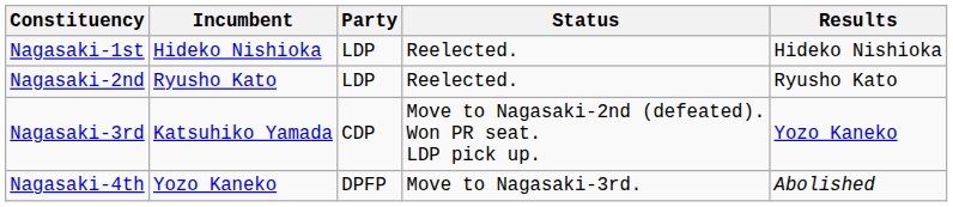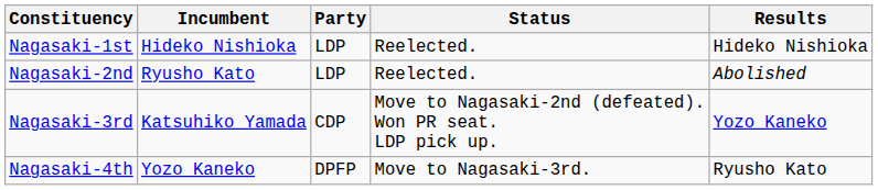Nagasaki-2nd | Results: Ryusho Kato -> Abolished
Nagasaki-4th | Results: Abolished -> Ryusho Kato
